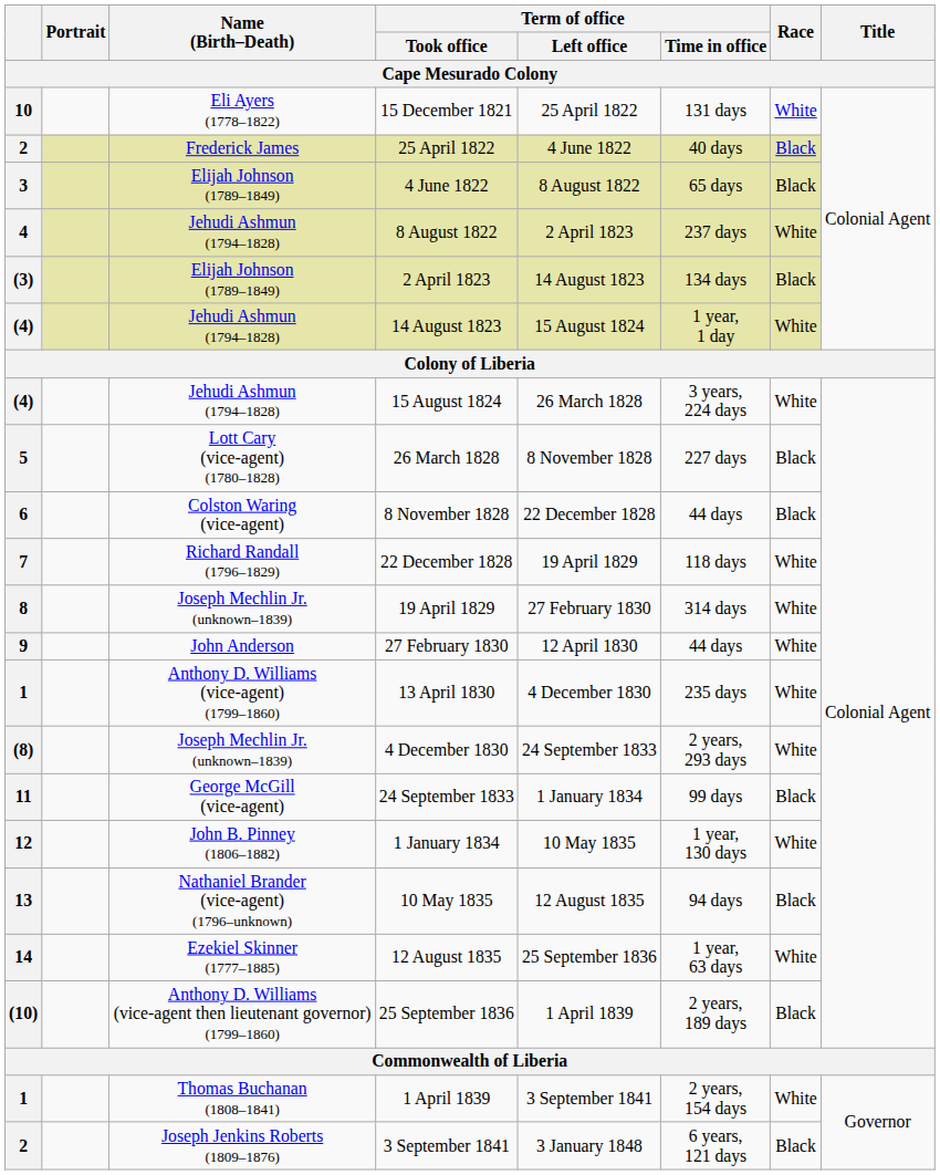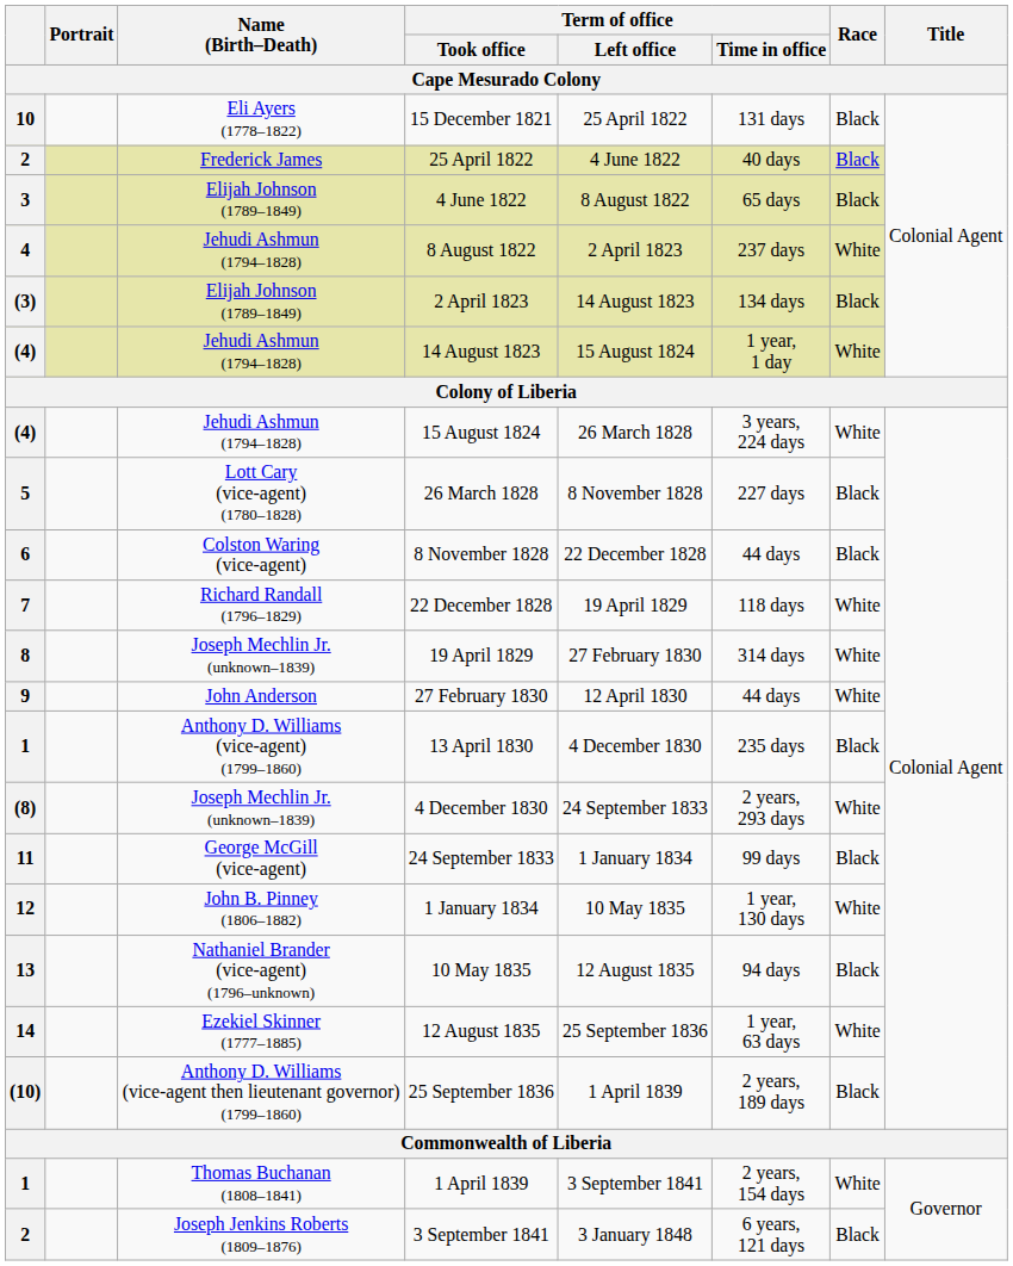15 December 1821 | Race: White -> Black
13 April 1830 | Race: White -> Black
